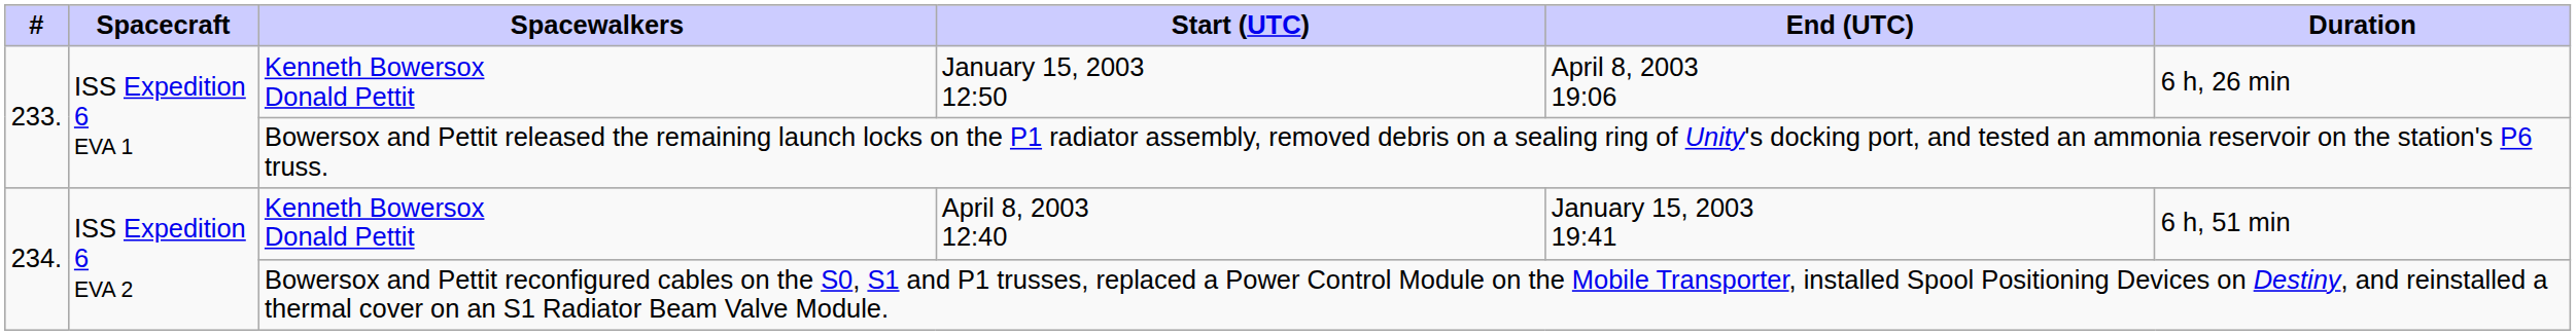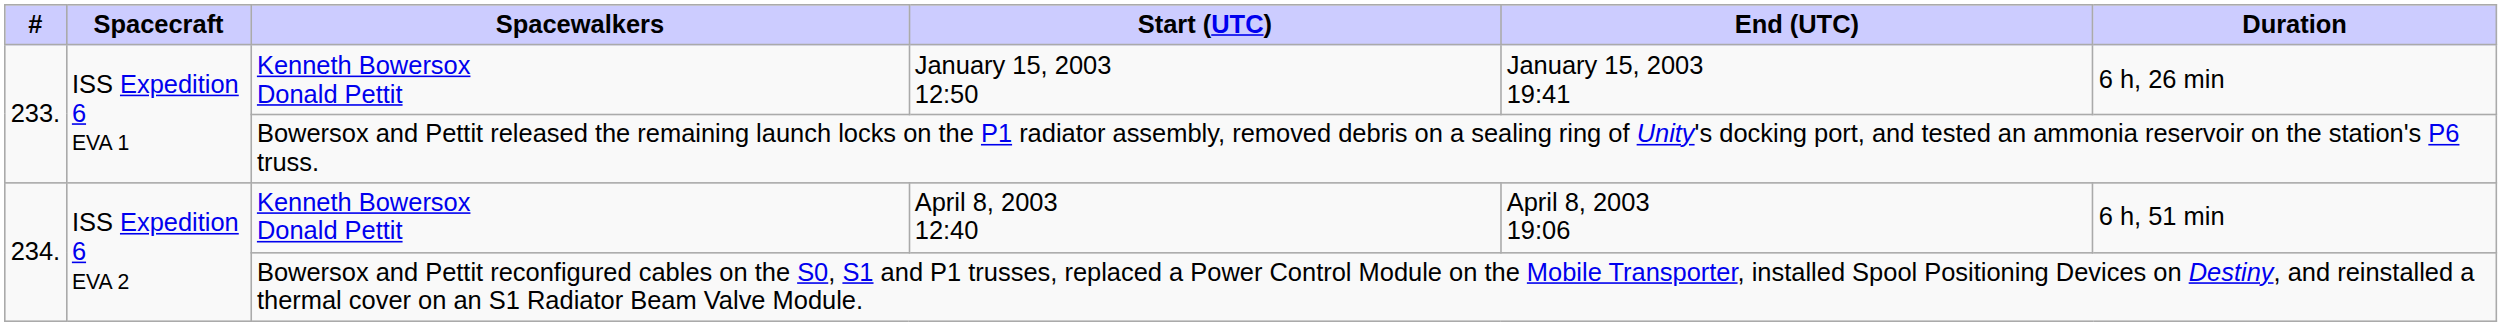January 15, 2003 12:50 | End (UTC): April 8, 2003 19:06 -> January 15, 2003 19:41
April 8, 2003 12:40 | End (UTC): January 15, 2003 19:41 -> April 8, 2003 19:06
